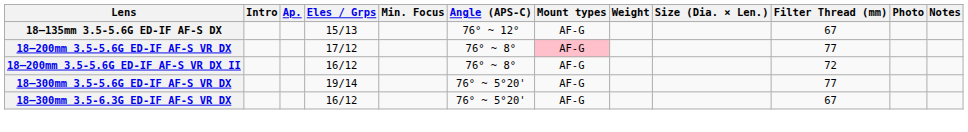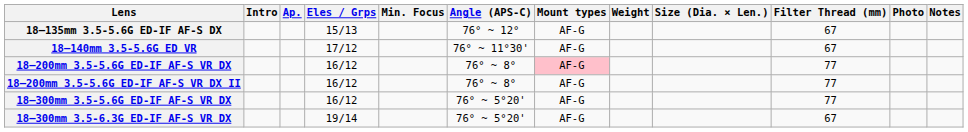+ row: 18–140mm 3.5-5.6G ED VR | 17/12 | 76° ~ 11°30' | AF-G | 67
18–200mm 3.5-5.6G ED-IF AF-S VR DX | Eles / Grps: 17/12 -> 16/12
18–200mm 3.5-5.6G ED-IF AF-S VR DX II | Filter Thread (mm): 72 -> 77
18–300mm 3.5-5.6G ED-IF AF-S VR DX | Eles / Grps: 19/14 -> 16/12
18–300mm 3.5-6.3G ED-IF AF-S VR DX | Eles / Grps: 16/12 -> 19/14
